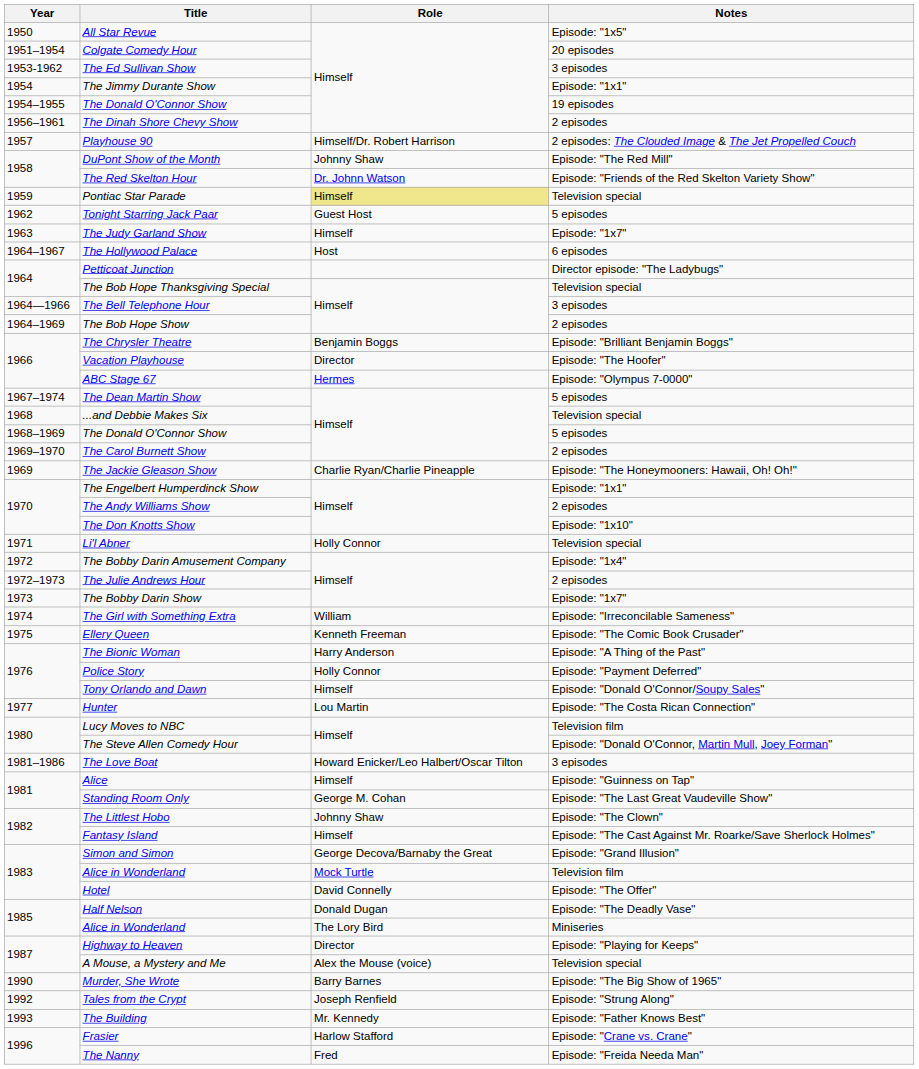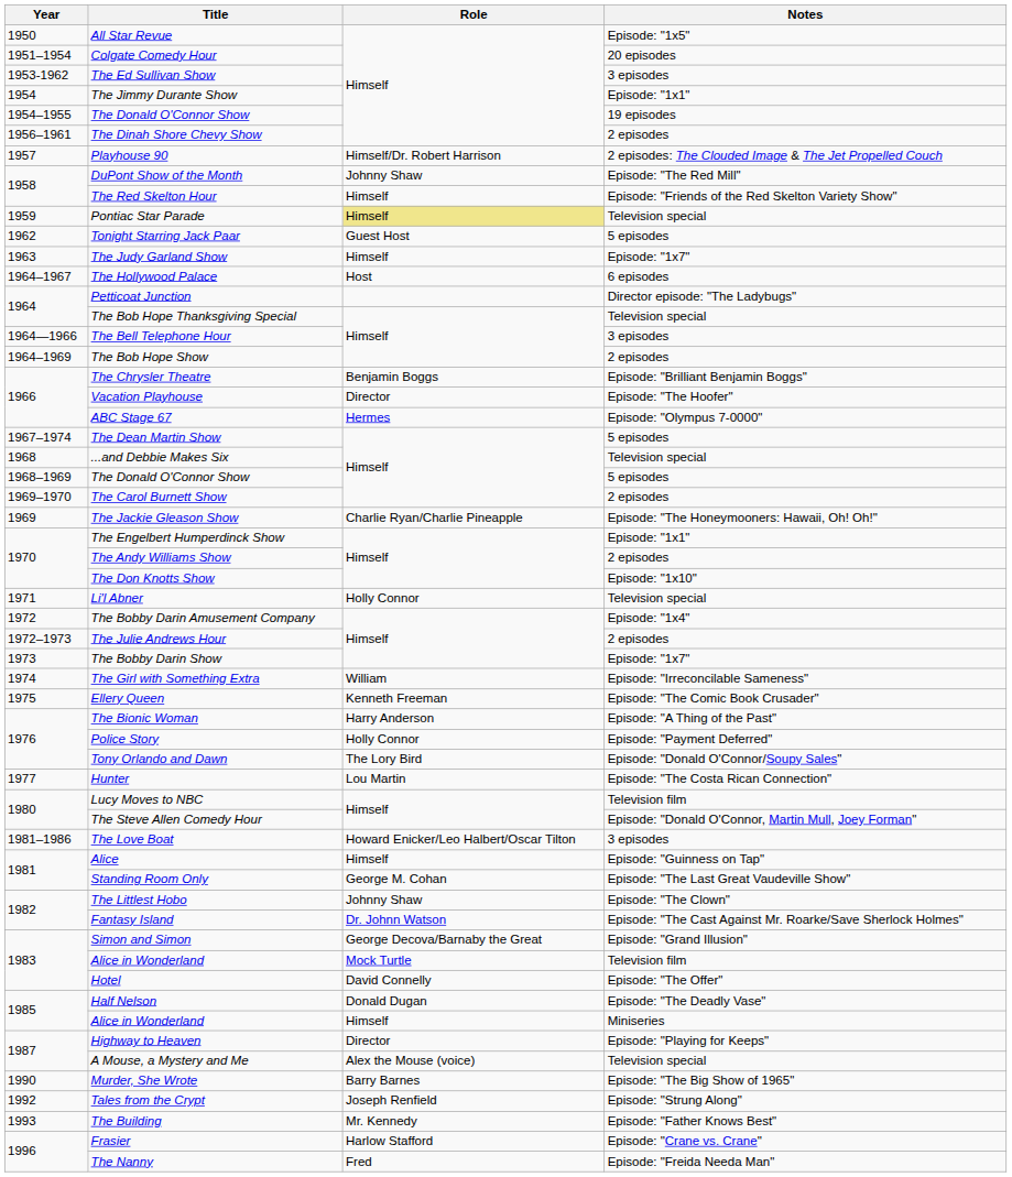The Red Skelton Hour | Role: Dr. Johnn Watson -> Himself
Tony Orlando and Dawn | Role: Himself -> The Lory Bird
Fantasy Island | Role: Himself -> Dr. Johnn Watson
Alice in Wonderland / Miniseries | Role: The Lory Bird -> Himself
